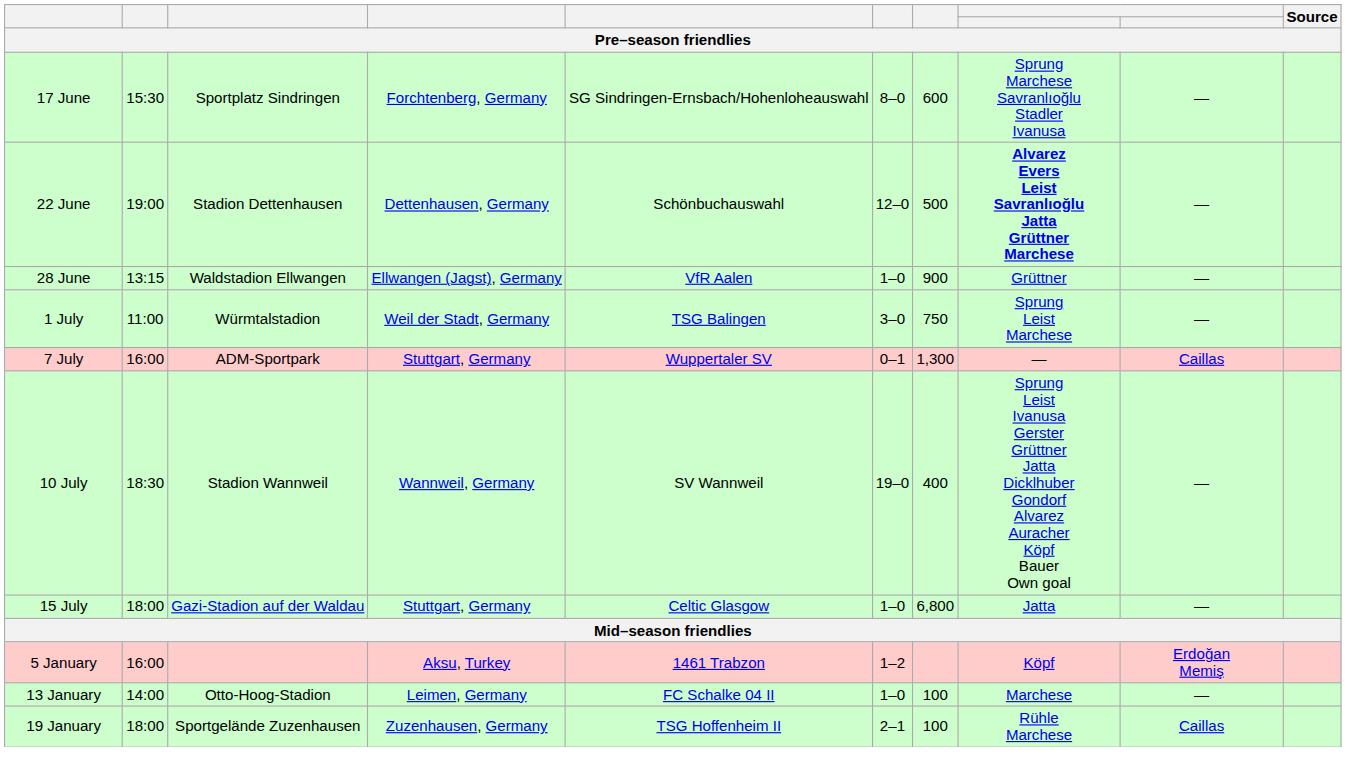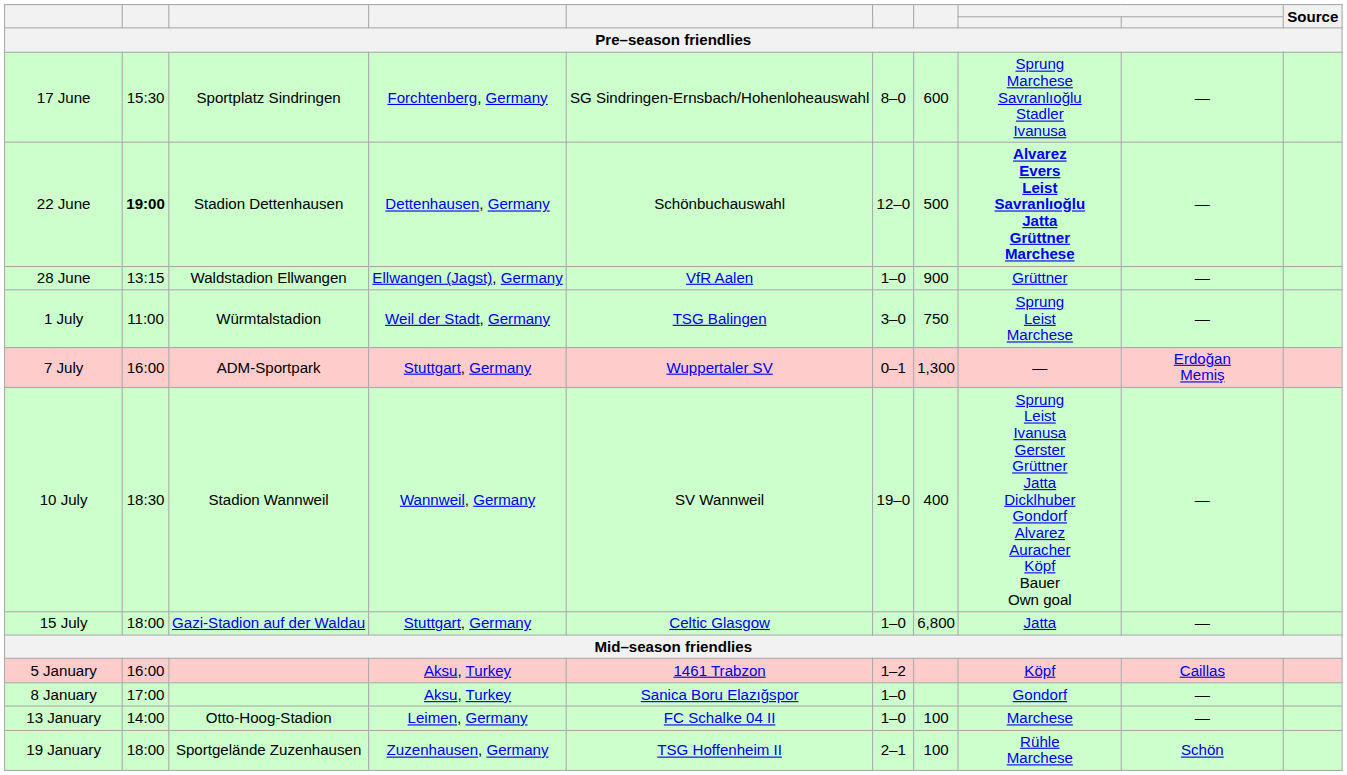22 June | column 2: normal -> bold
7 July | column 9: Caillas -> Erdoğan Memiş
5 January | column 9: Erdoğan Memiş -> Caillas
+ row: 8 January | 17:00 | Aksu, Turkey | Sanica Boru Elazığspor | 1–0 | Gondorf | —
19 January | column 9: Caillas -> Schön
